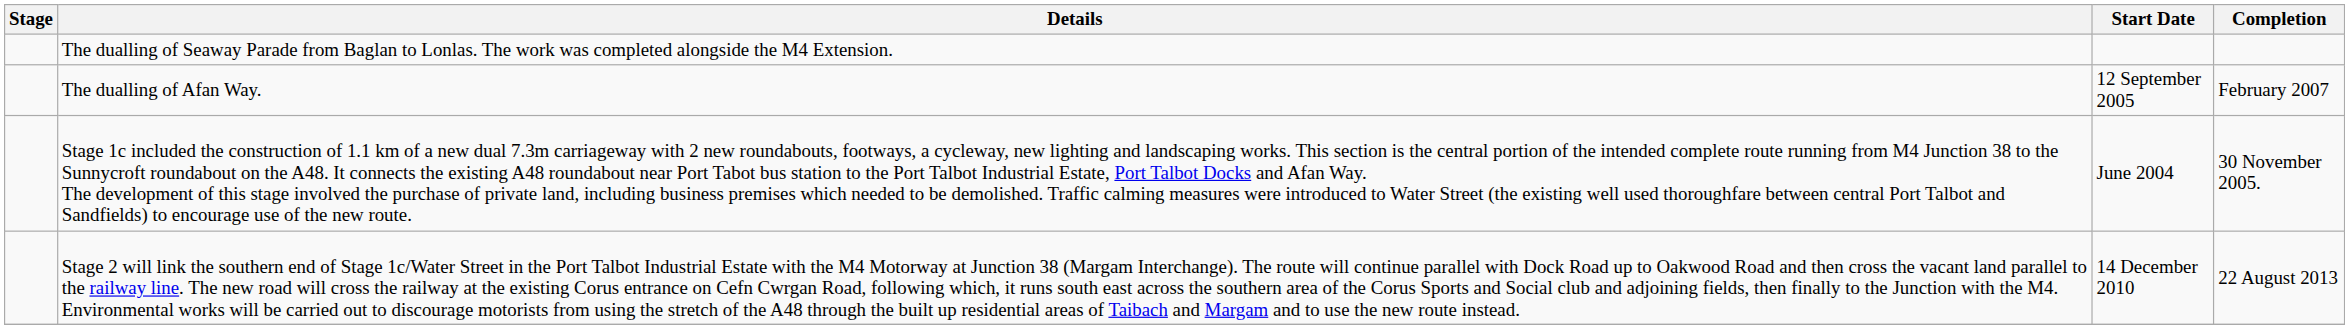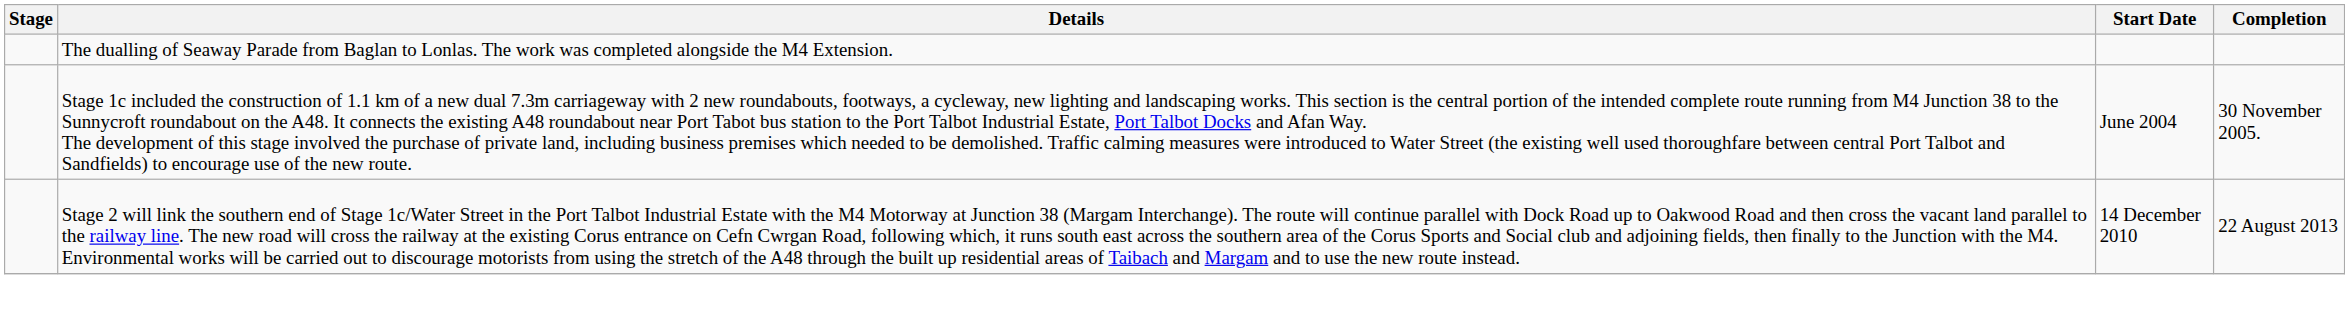- row: The dualling of Afan Way. | 12 September 2005 | February 2007
